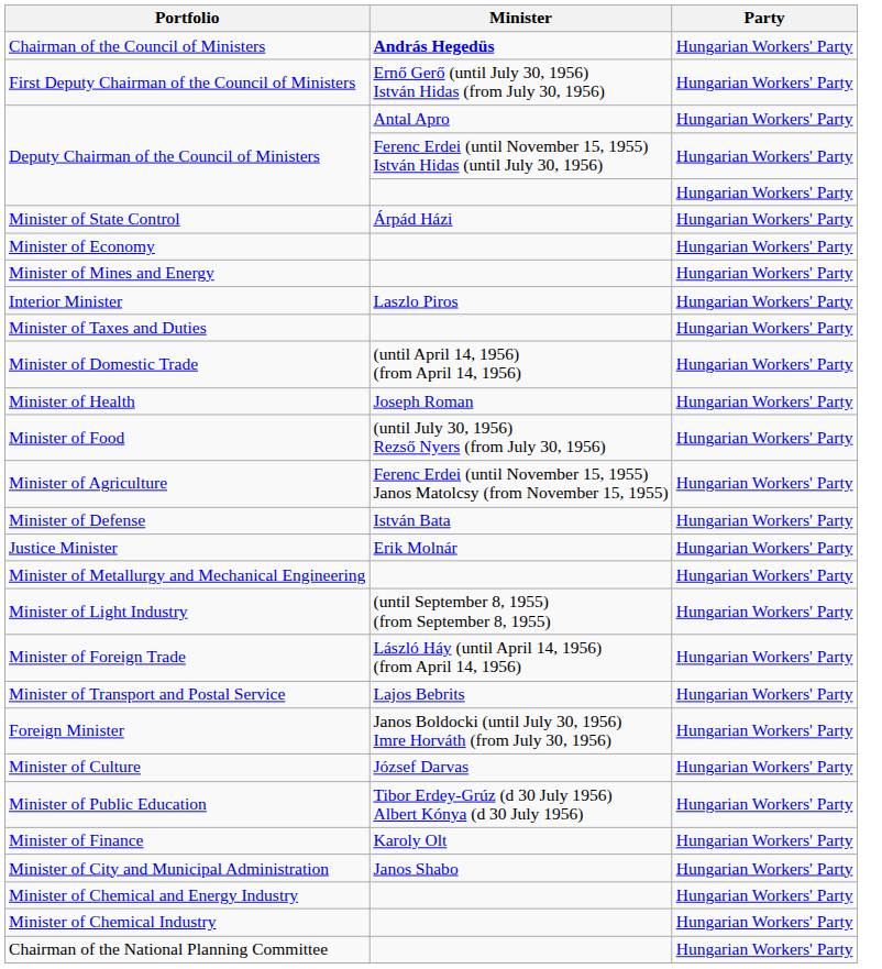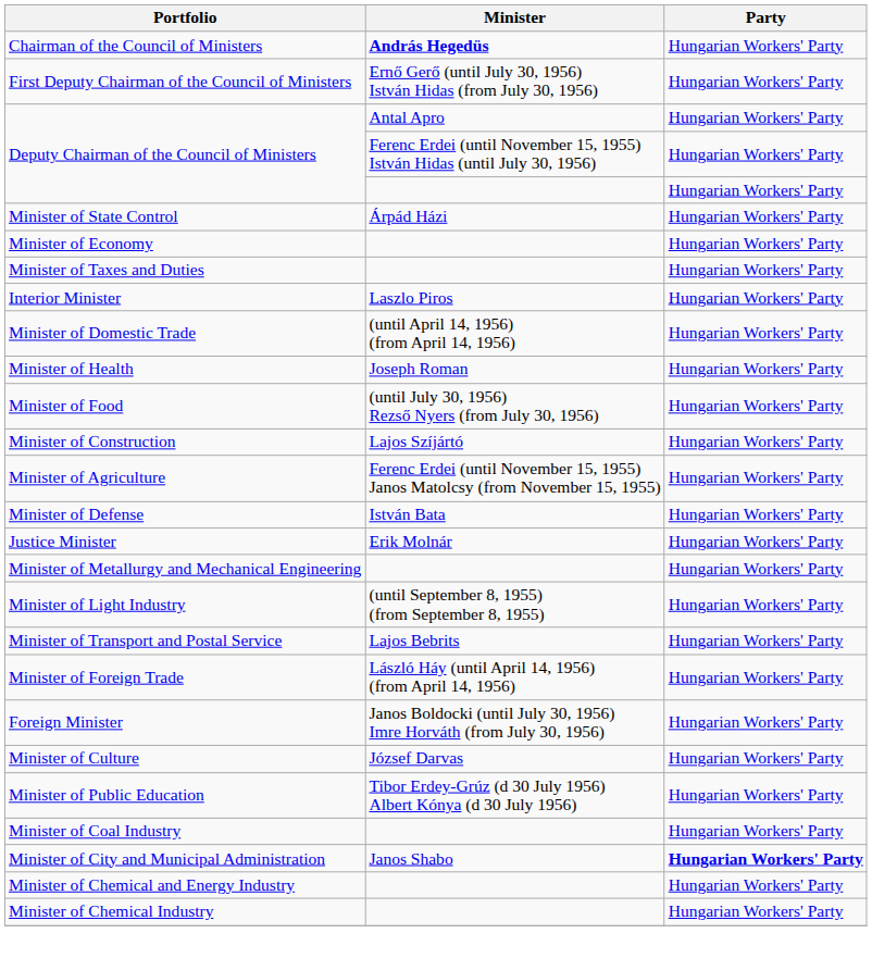- row: Minister of Mines and Energy | Hungarian Workers' Party
rows swapped: Minister of Taxes and Duties <-> Interior Minister
+ row: Minister of Construction | Lajos Szíjártó | Hungarian Workers' Party
rows swapped: Minister of Transport and Postal Service <-> Minister of Foreign Trade
- row: Minister of Finance | Karoly Olt | Hungarian Workers' Party
+ row: Minister of Coal Industry | Hungarian Workers' Party
Minister of City and Municipal Administration | Party: normal -> bold
- row: Chairman of the National Planning Committee | Hungarian Workers' Party
